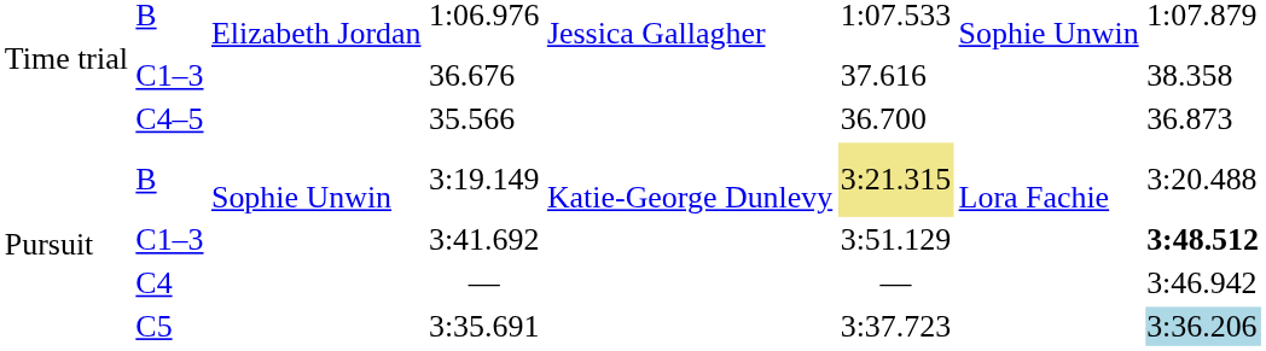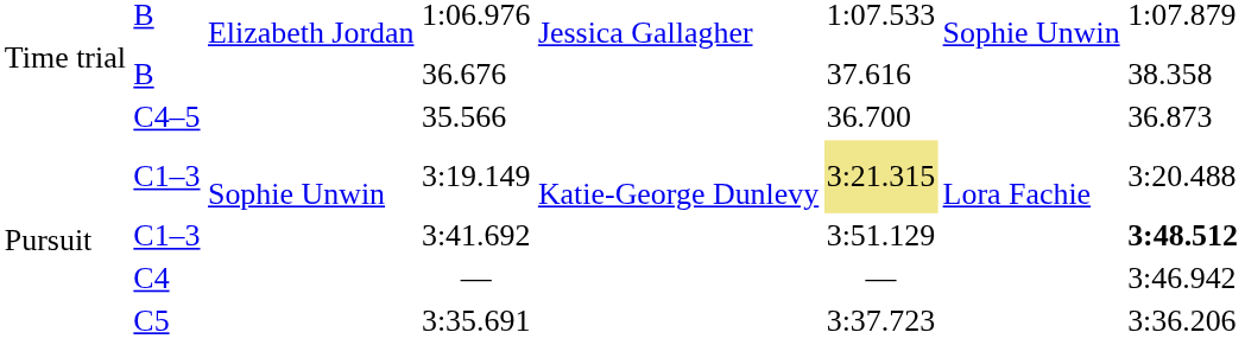36.676 | column 2: C1–3 -> B
3:19.149 | column 2: B -> C1–3
3:35.691 | column 8: lightblue background -> no background
